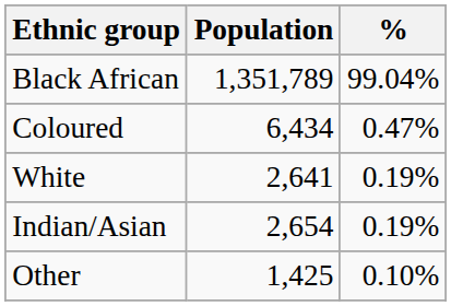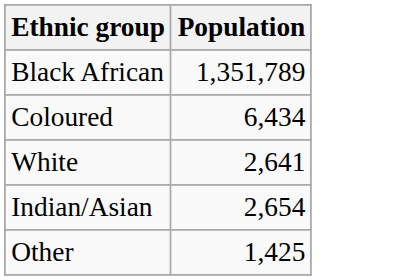- column: % | 99.04% | 0.47% | 0.19% | 0.19% | 0.10%
